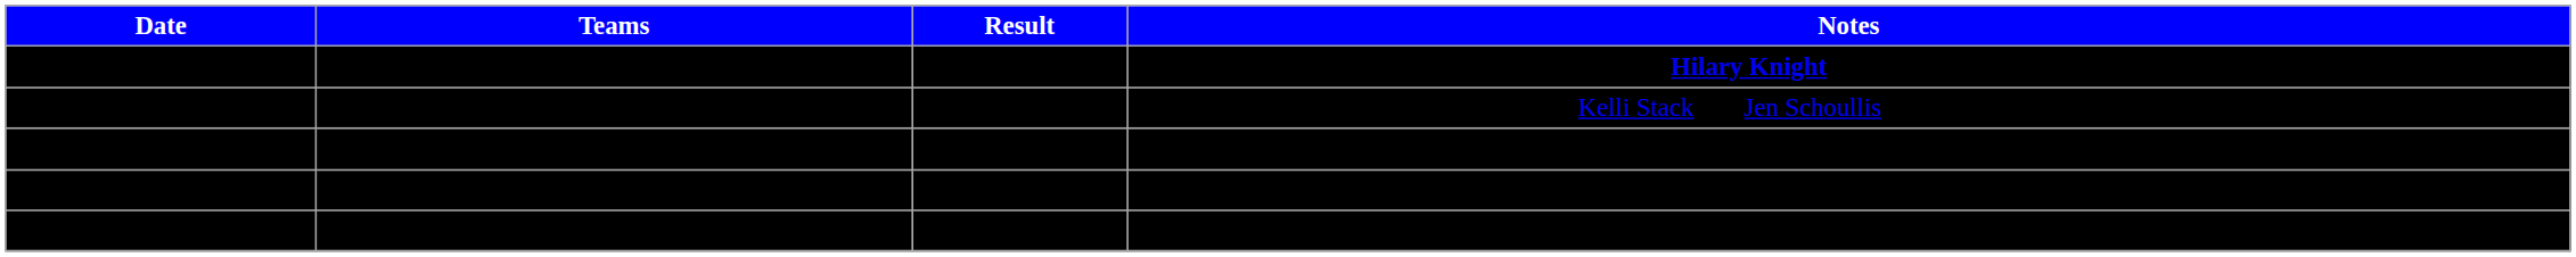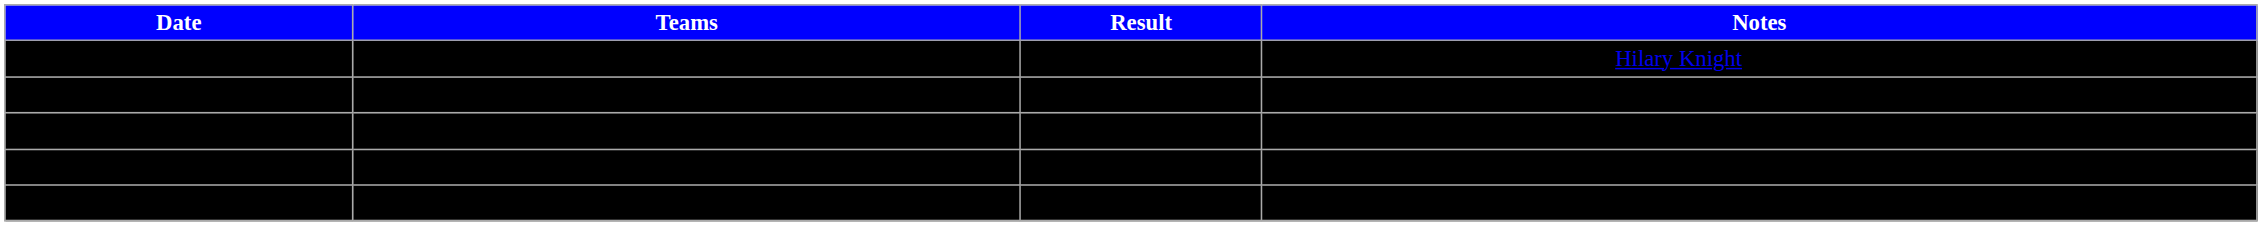August 24 | Teams: USA vs. Sweden -> USA vs. Russia
August 24 | Notes: bold -> normal
- row: August 25 | USA vs. Japan | 13-0 | Kelli Stack and Jen Schoullis each scored a hat trick
August 30 | Teams: USA vs. Russia -> USA vs. Sweden
+ row: August 31 | USA vs. Finland
